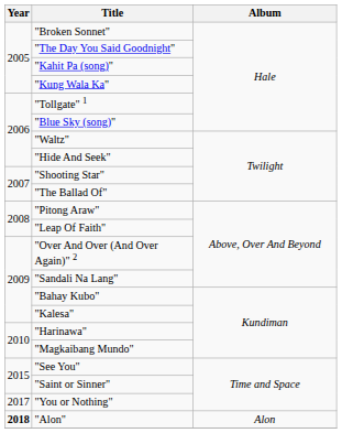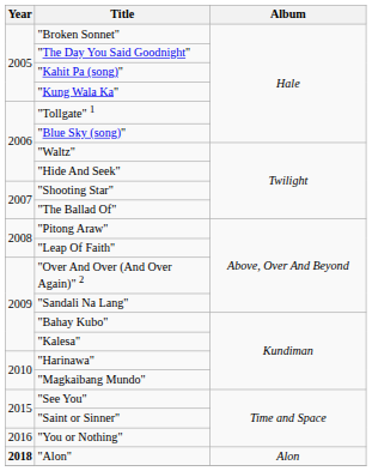"You or Nothing" | Year: 2017 -> 2016
